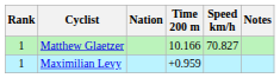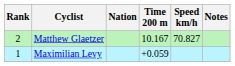Matthew Glaetzer | Rank: 1 -> 2
Matthew Glaetzer | Time 200 m: 10.166 -> 10.167
Maximilian Levy | Time 200 m: +0.959 -> +0.059
